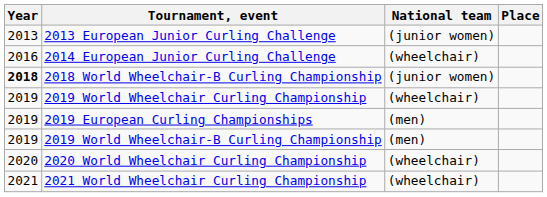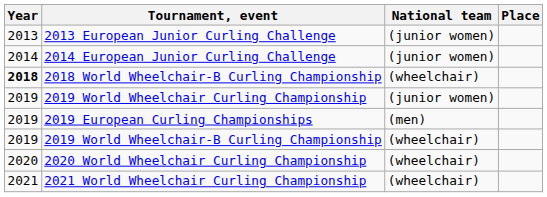2014 European Junior Curling Challenge | Year: 2016 -> 2014
2014 European Junior Curling Challenge | National team: (wheelchair) -> (junior women)
2018 World Wheelchair-B Curling Championship | National team: (junior women) -> (wheelchair)
2019 World Wheelchair Curling Championship | National team: (wheelchair) -> (junior women)
2019 World Wheelchair-B Curling Championship | National team: (men) -> (wheelchair)
